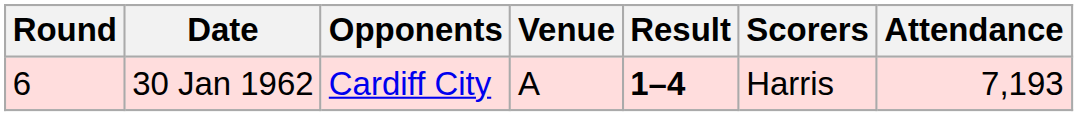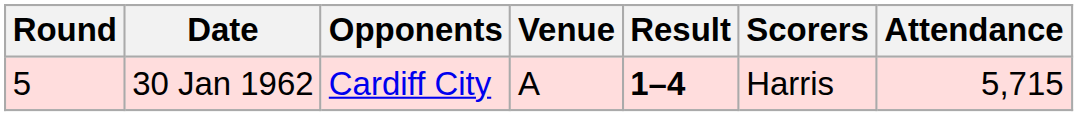30 Jan 1962 | Round: 6 -> 5
30 Jan 1962 | Attendance: 7,193 -> 5,715
